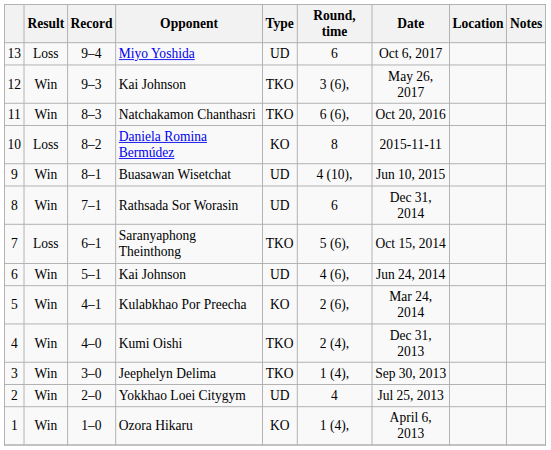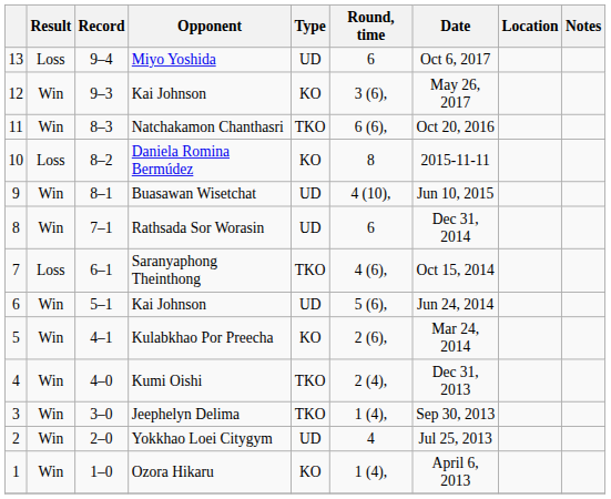12 / Kai Johnson | Type: TKO -> KO
Saranyaphong Theinthong | Round, time: 5 (6), -> 4 (6),
6 / Kai Johnson | Round, time: 4 (6), -> 5 (6),
